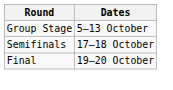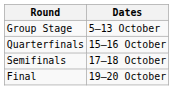+ row: Quarterfinals | 15–16 October
